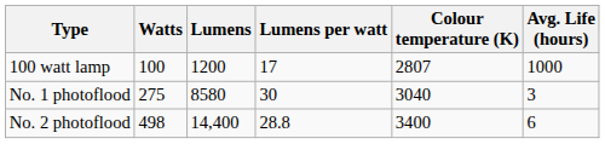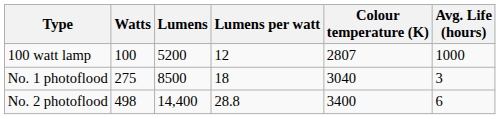100 watt lamp | Lumens: 1200 -> 5200
100 watt lamp | Lumens per watt: 17 -> 12
No. 1 photoflood | Lumens: 8580 -> 8500
No. 1 photoflood | Lumens per watt: 30 -> 18
